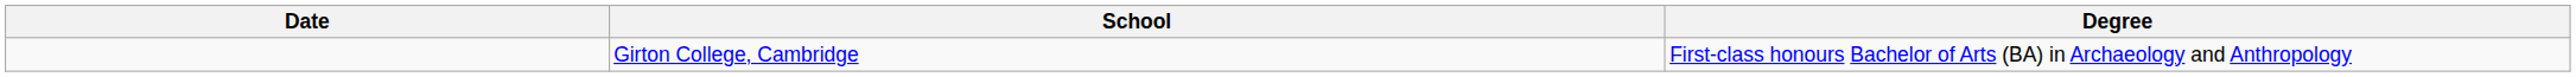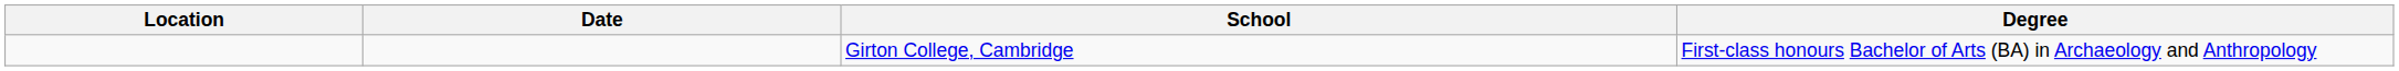+ column: Location
